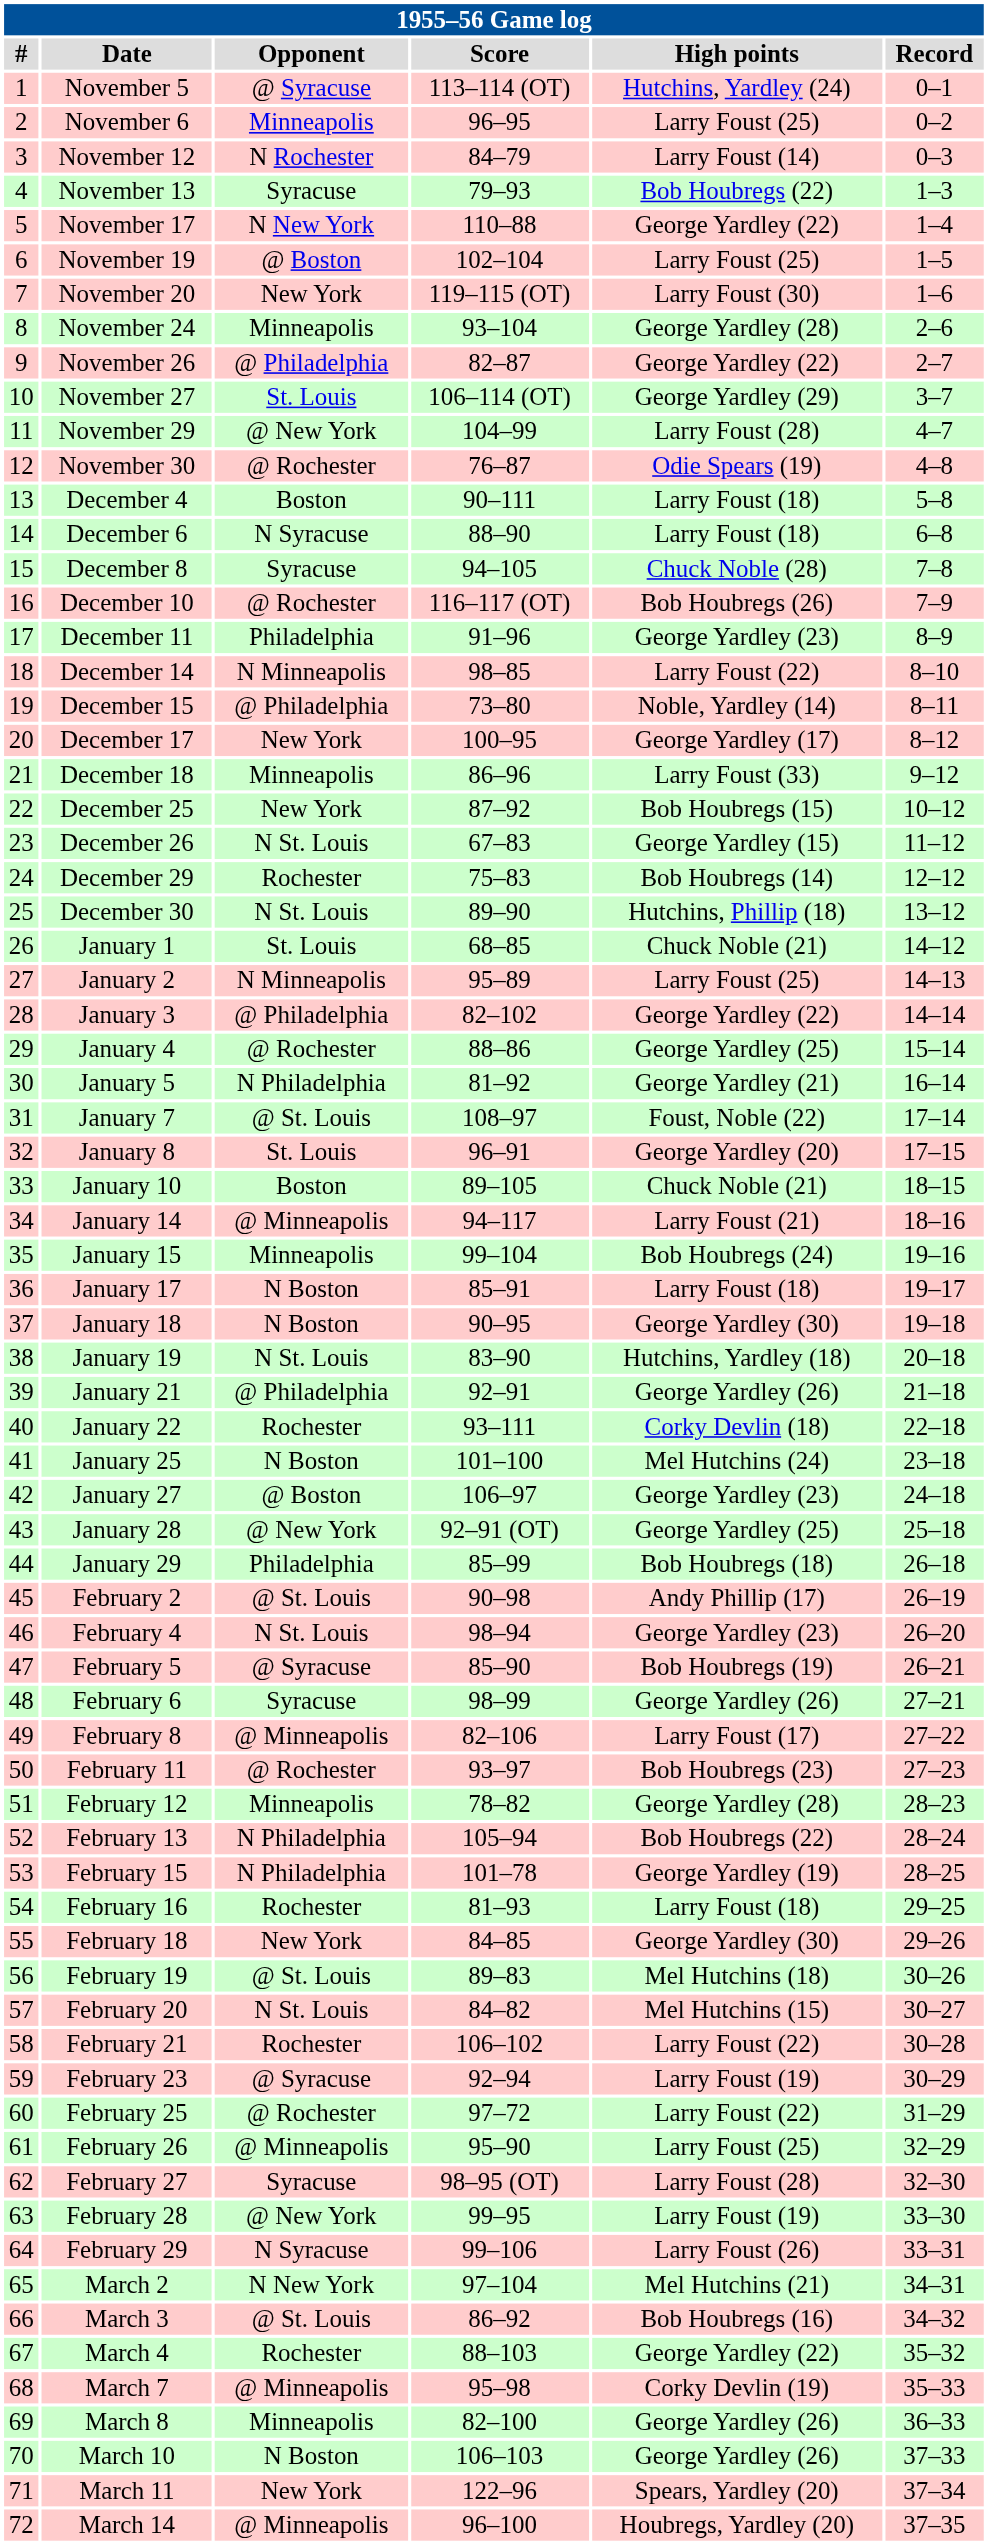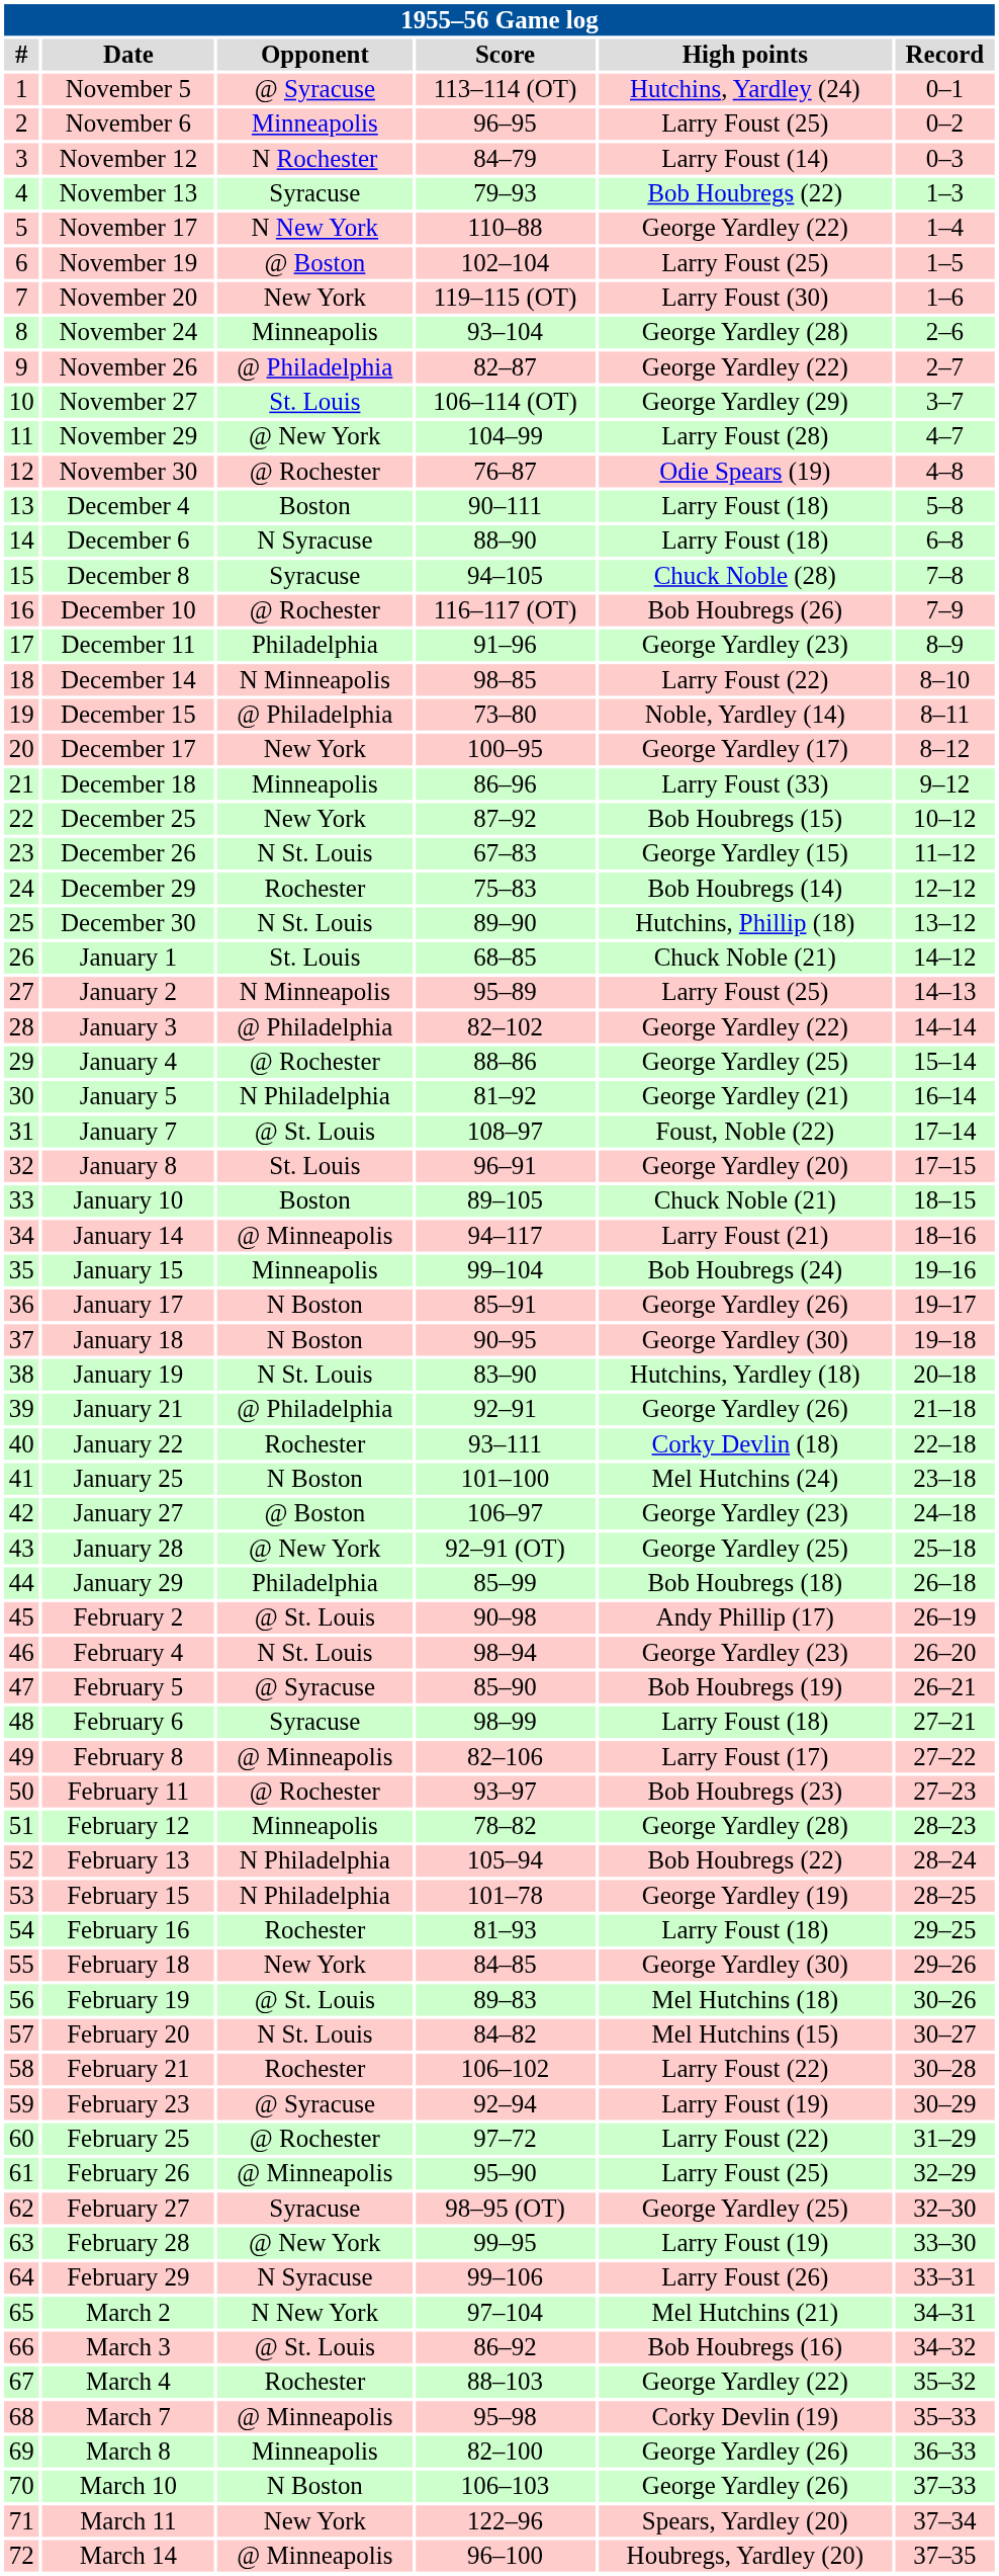January 17 | High points: Larry Foust (18) -> George Yardley (26)
February 6 | High points: George Yardley (26) -> Larry Foust (18)
February 27 | High points: Larry Foust (28) -> George Yardley (25)
